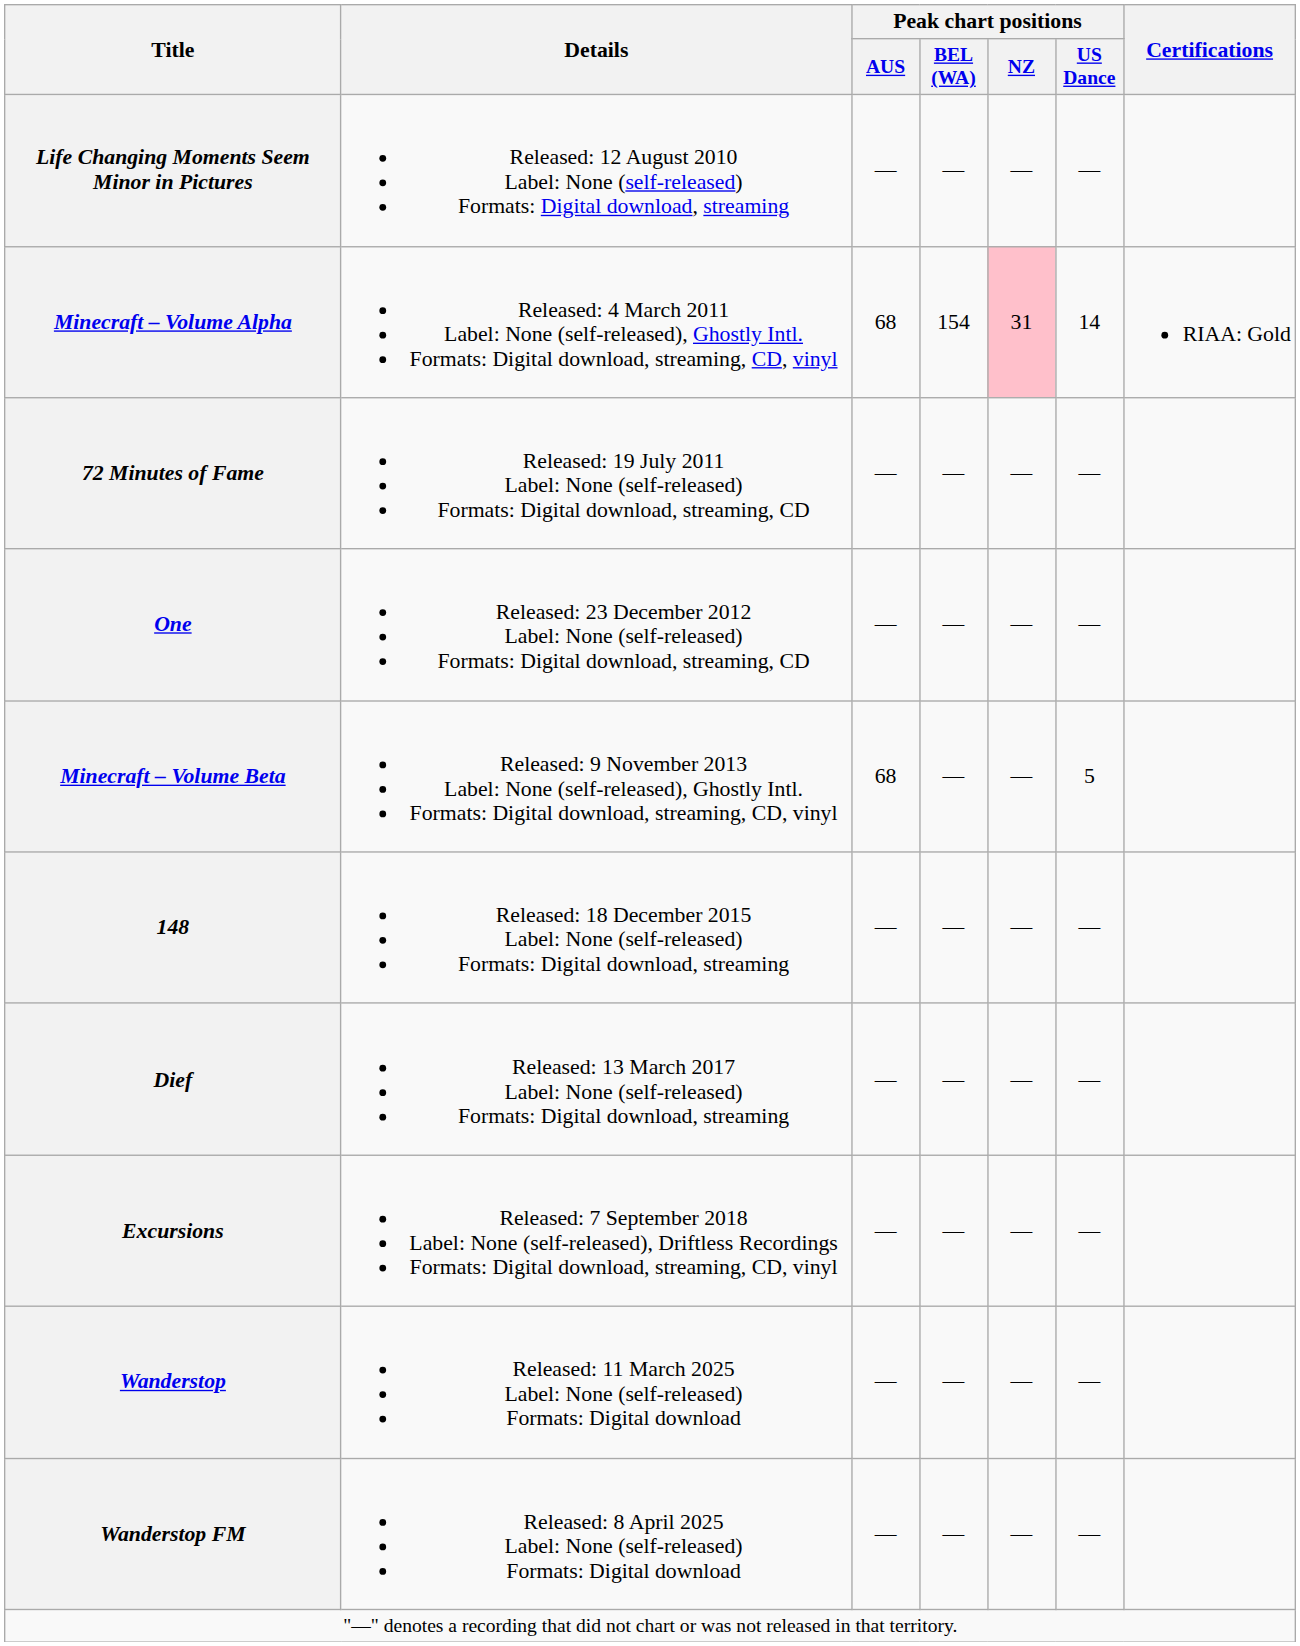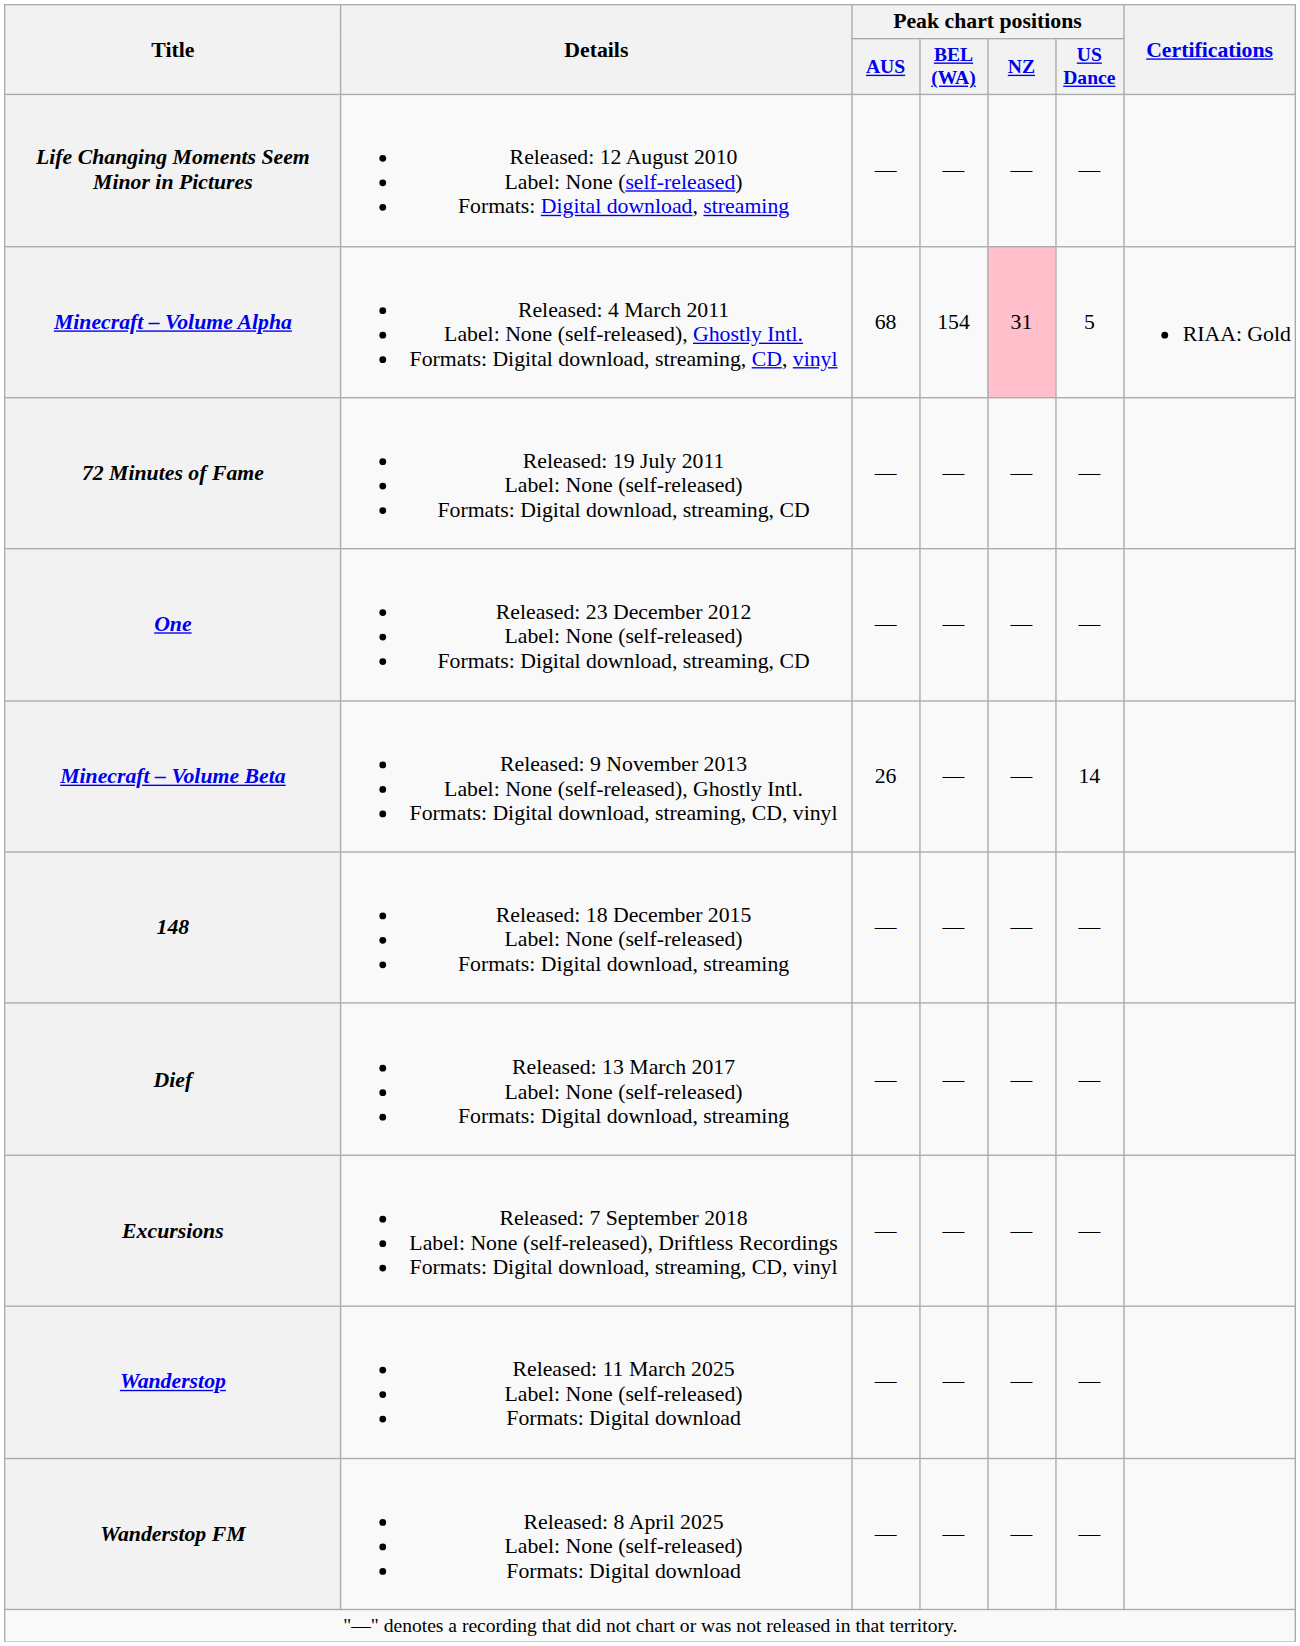Minecraft – Volume Alpha | Peak chart positions / US Dance: 14 -> 5
Minecraft – Volume Beta | Peak chart positions / AUS: 68 -> 26
Minecraft – Volume Beta | Peak chart positions / US Dance: 5 -> 14
